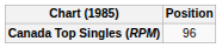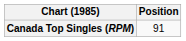Canada Top Singles (RPM) | Position: 96 -> 91
